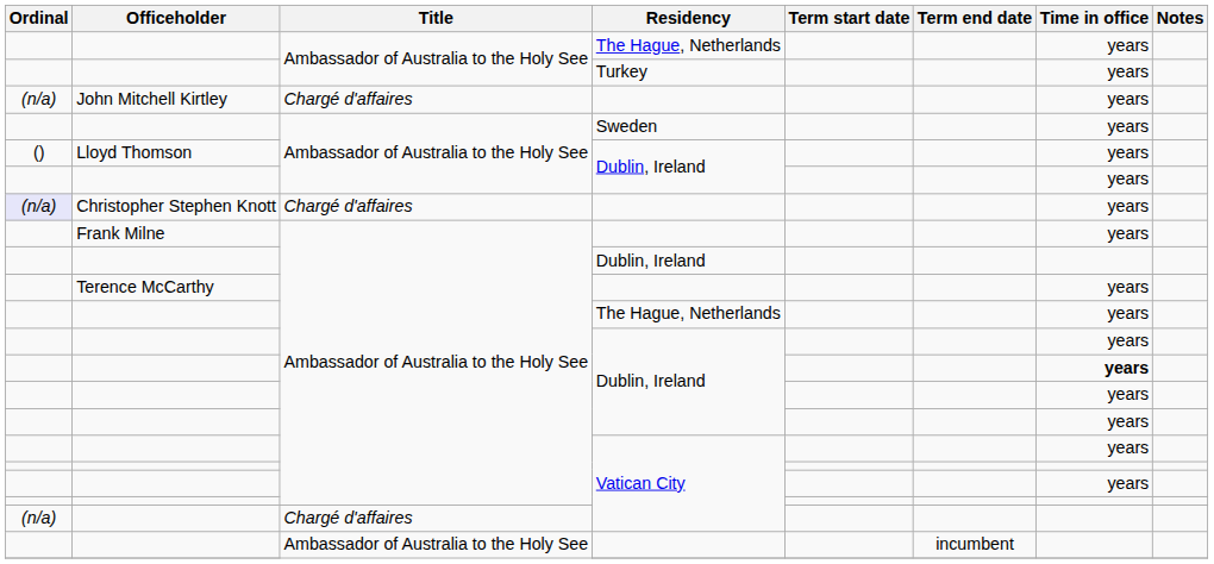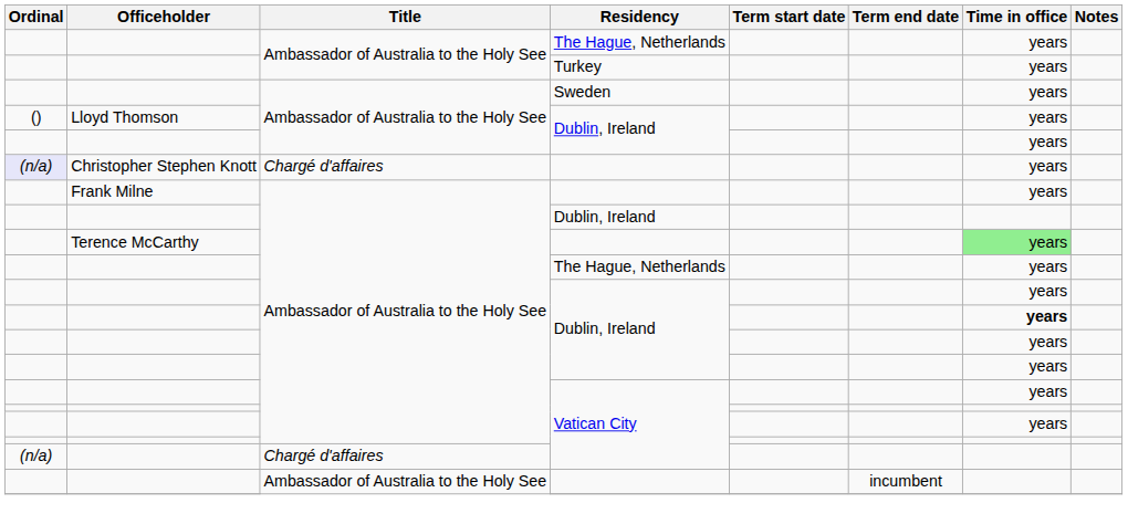- row: (n/a) | John Mitchell Kirtley | Chargé d'affaires | years
Terence McCarthy | Time in office: no background -> lightgreen background
